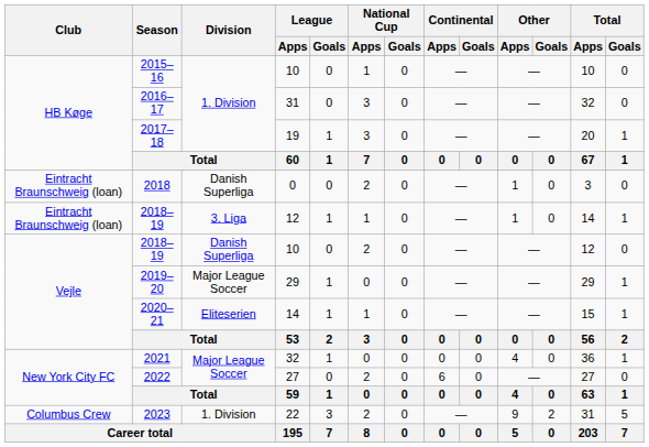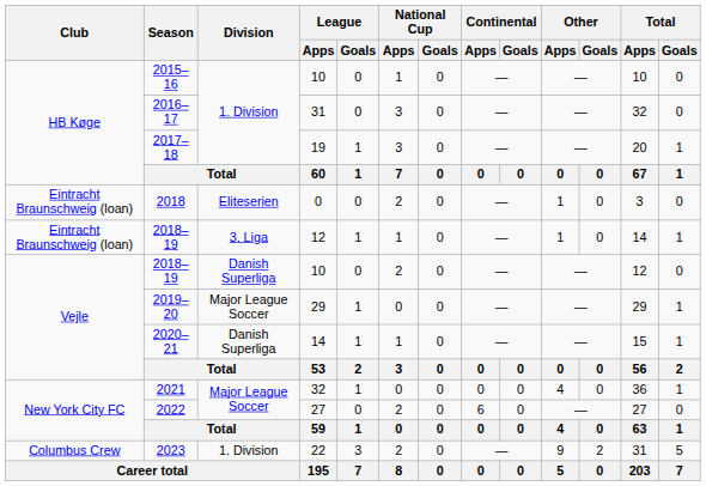2018 | Division: Danish Superliga -> Eliteserien
2020–21 | Division: Eliteserien -> Danish Superliga
